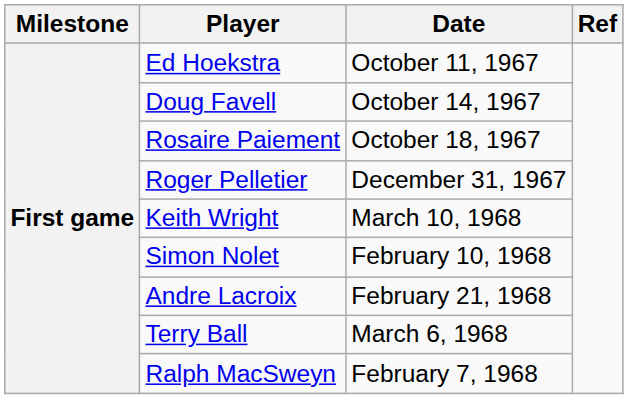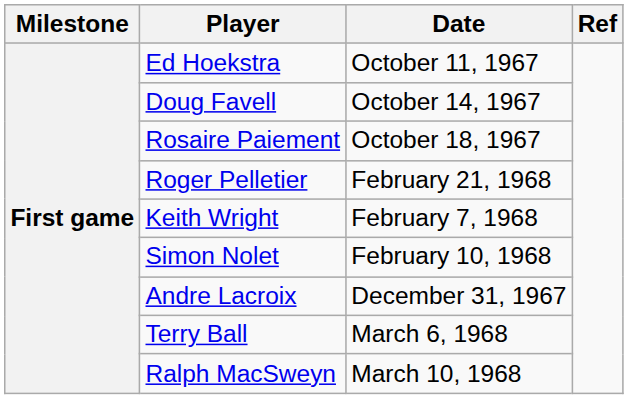Roger Pelletier | Date: December 31, 1967 -> February 21, 1968
Keith Wright | Date: March 10, 1968 -> February 7, 1968
Andre Lacroix | Date: February 21, 1968 -> December 31, 1967
Ralph MacSweyn | Date: February 7, 1968 -> March 10, 1968
